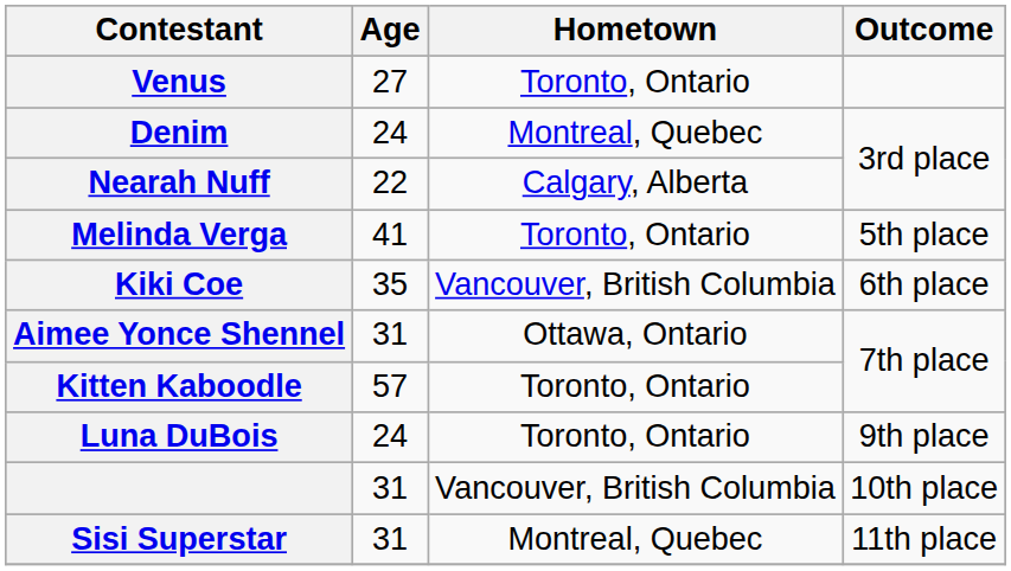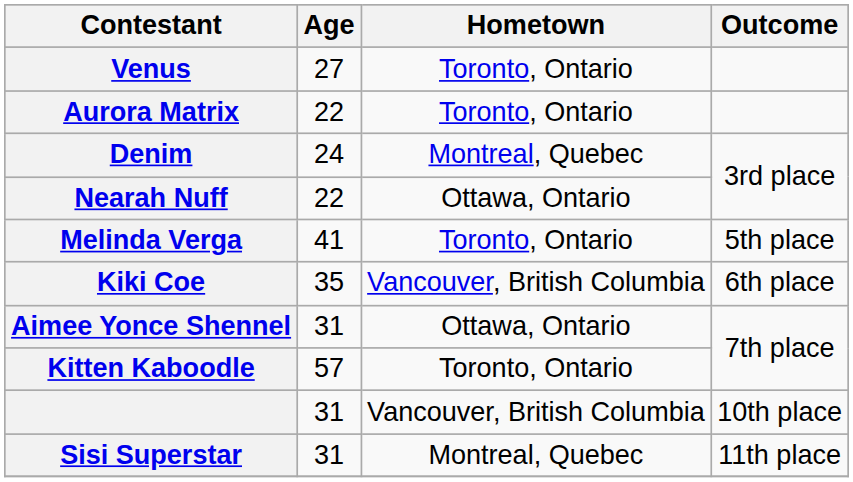+ row: Aurora Matrix | 22 | Toronto, Ontario
Nearah Nuff | Hometown: Calgary, Alberta -> Ottawa, Ontario
- row: Luna DuBois | 24 | Toronto, Ontario | 9th place
